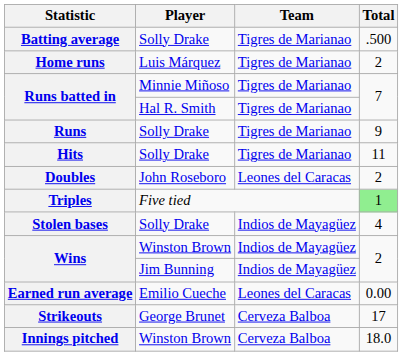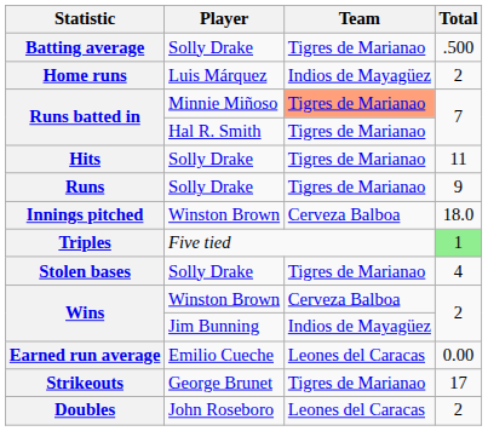Home runs | Team: Tigres de Marianao -> Indios de Mayagüez
Runs batted in / Minnie Miñoso | Team: no background -> lightsalmon background
rows swapped: Runs <-> Hits
rows swapped: Doubles <-> Innings pitched
Stolen bases | Team: Indios de Mayagüez -> Tigres de Marianao
Wins / Winston Brown | Team: Indios de Mayagüez -> Cerveza Balboa
Strikeouts | Team: Cerveza Balboa -> Tigres de Marianao
